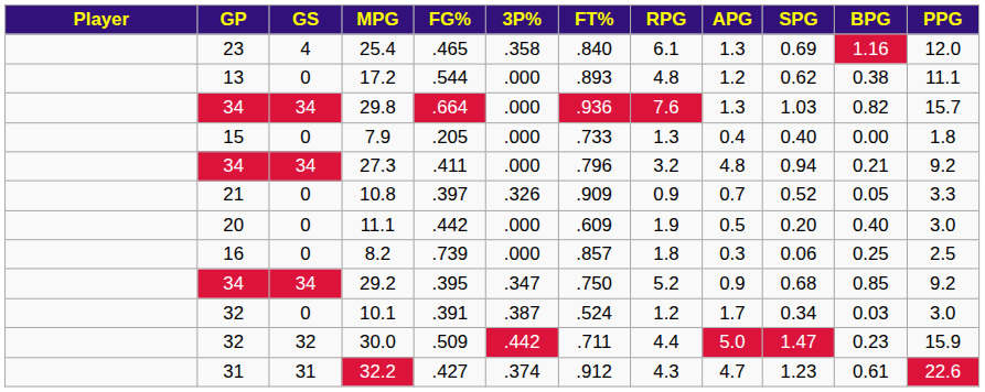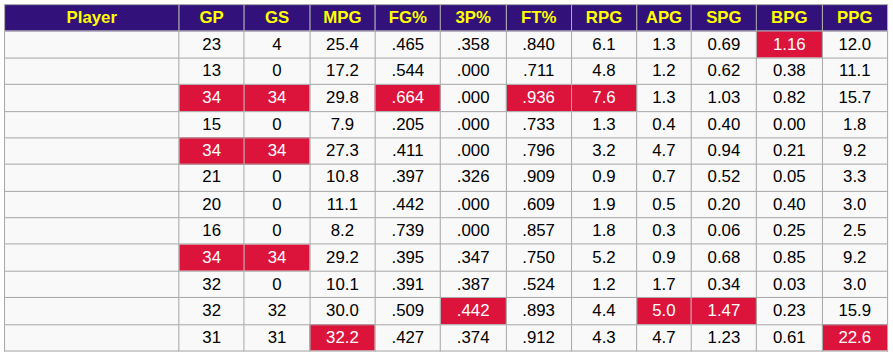17.2 | FT%: .893 -> .711
27.3 | APG: 4.8 -> 4.7
30.0 | FT%: .711 -> .893
